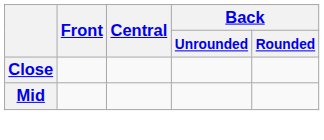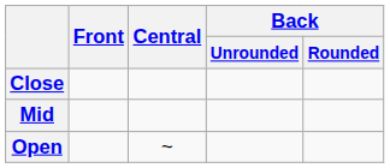+ row: Open | ~
